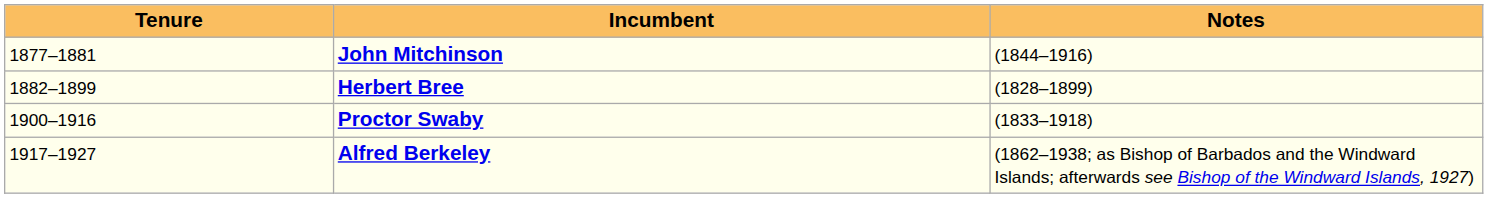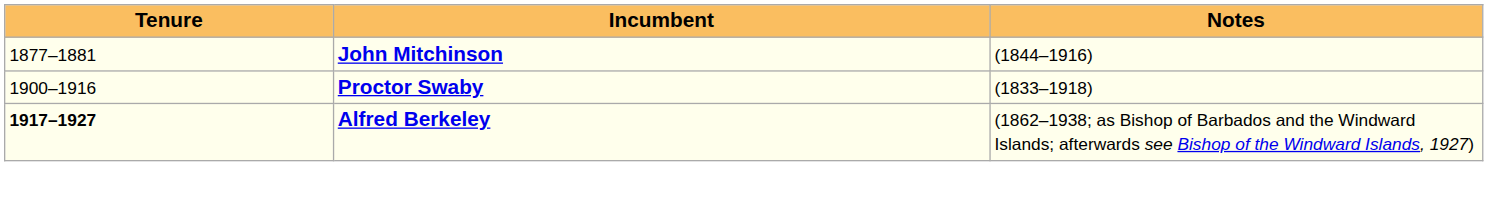- row: 1882–1899 | Herbert Bree | (1828–1899)
Alfred Berkeley | Tenure: normal -> bold
